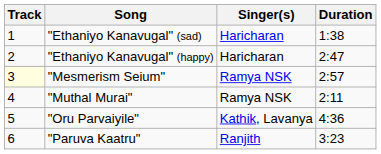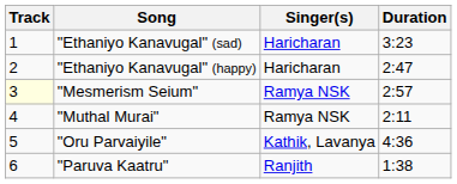"Ethaniyo Kanavugal" (sad) | Duration: 1:38 -> 3:23
"Paruva Kaatru" | Duration: 3:23 -> 1:38
